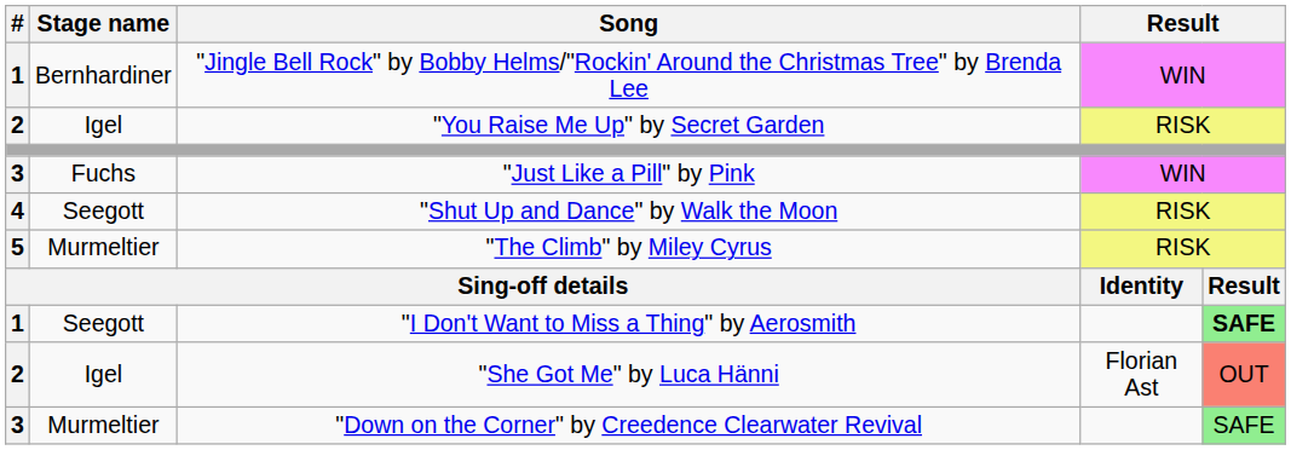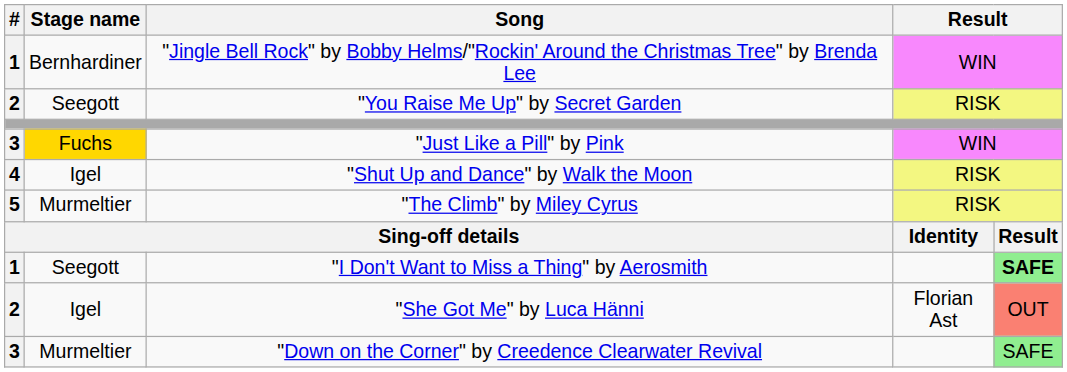"You Raise Me Up" by Secret Garden | Stage name: Igel -> Seegott
"Just Like a Pill" by Pink | Stage name: no background -> gold background
"Shut Up and Dance" by Walk the Moon | Stage name: Seegott -> Igel
